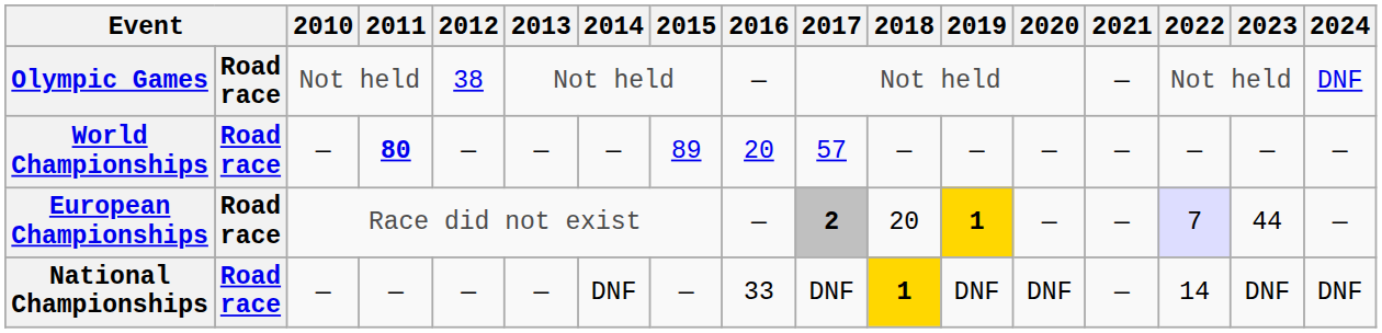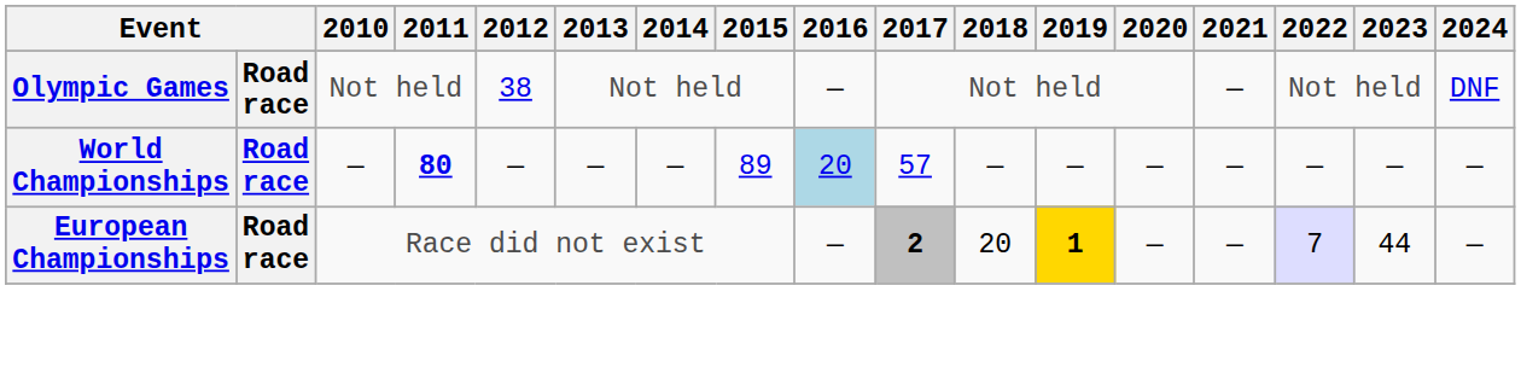World Championships | 2016: no background -> lightblue background
- row: National Championships | Road race | — | — | — | — | DNF | — | 33 | DNF | 1 | DNF | DNF | — | 14 | DNF | DNF
